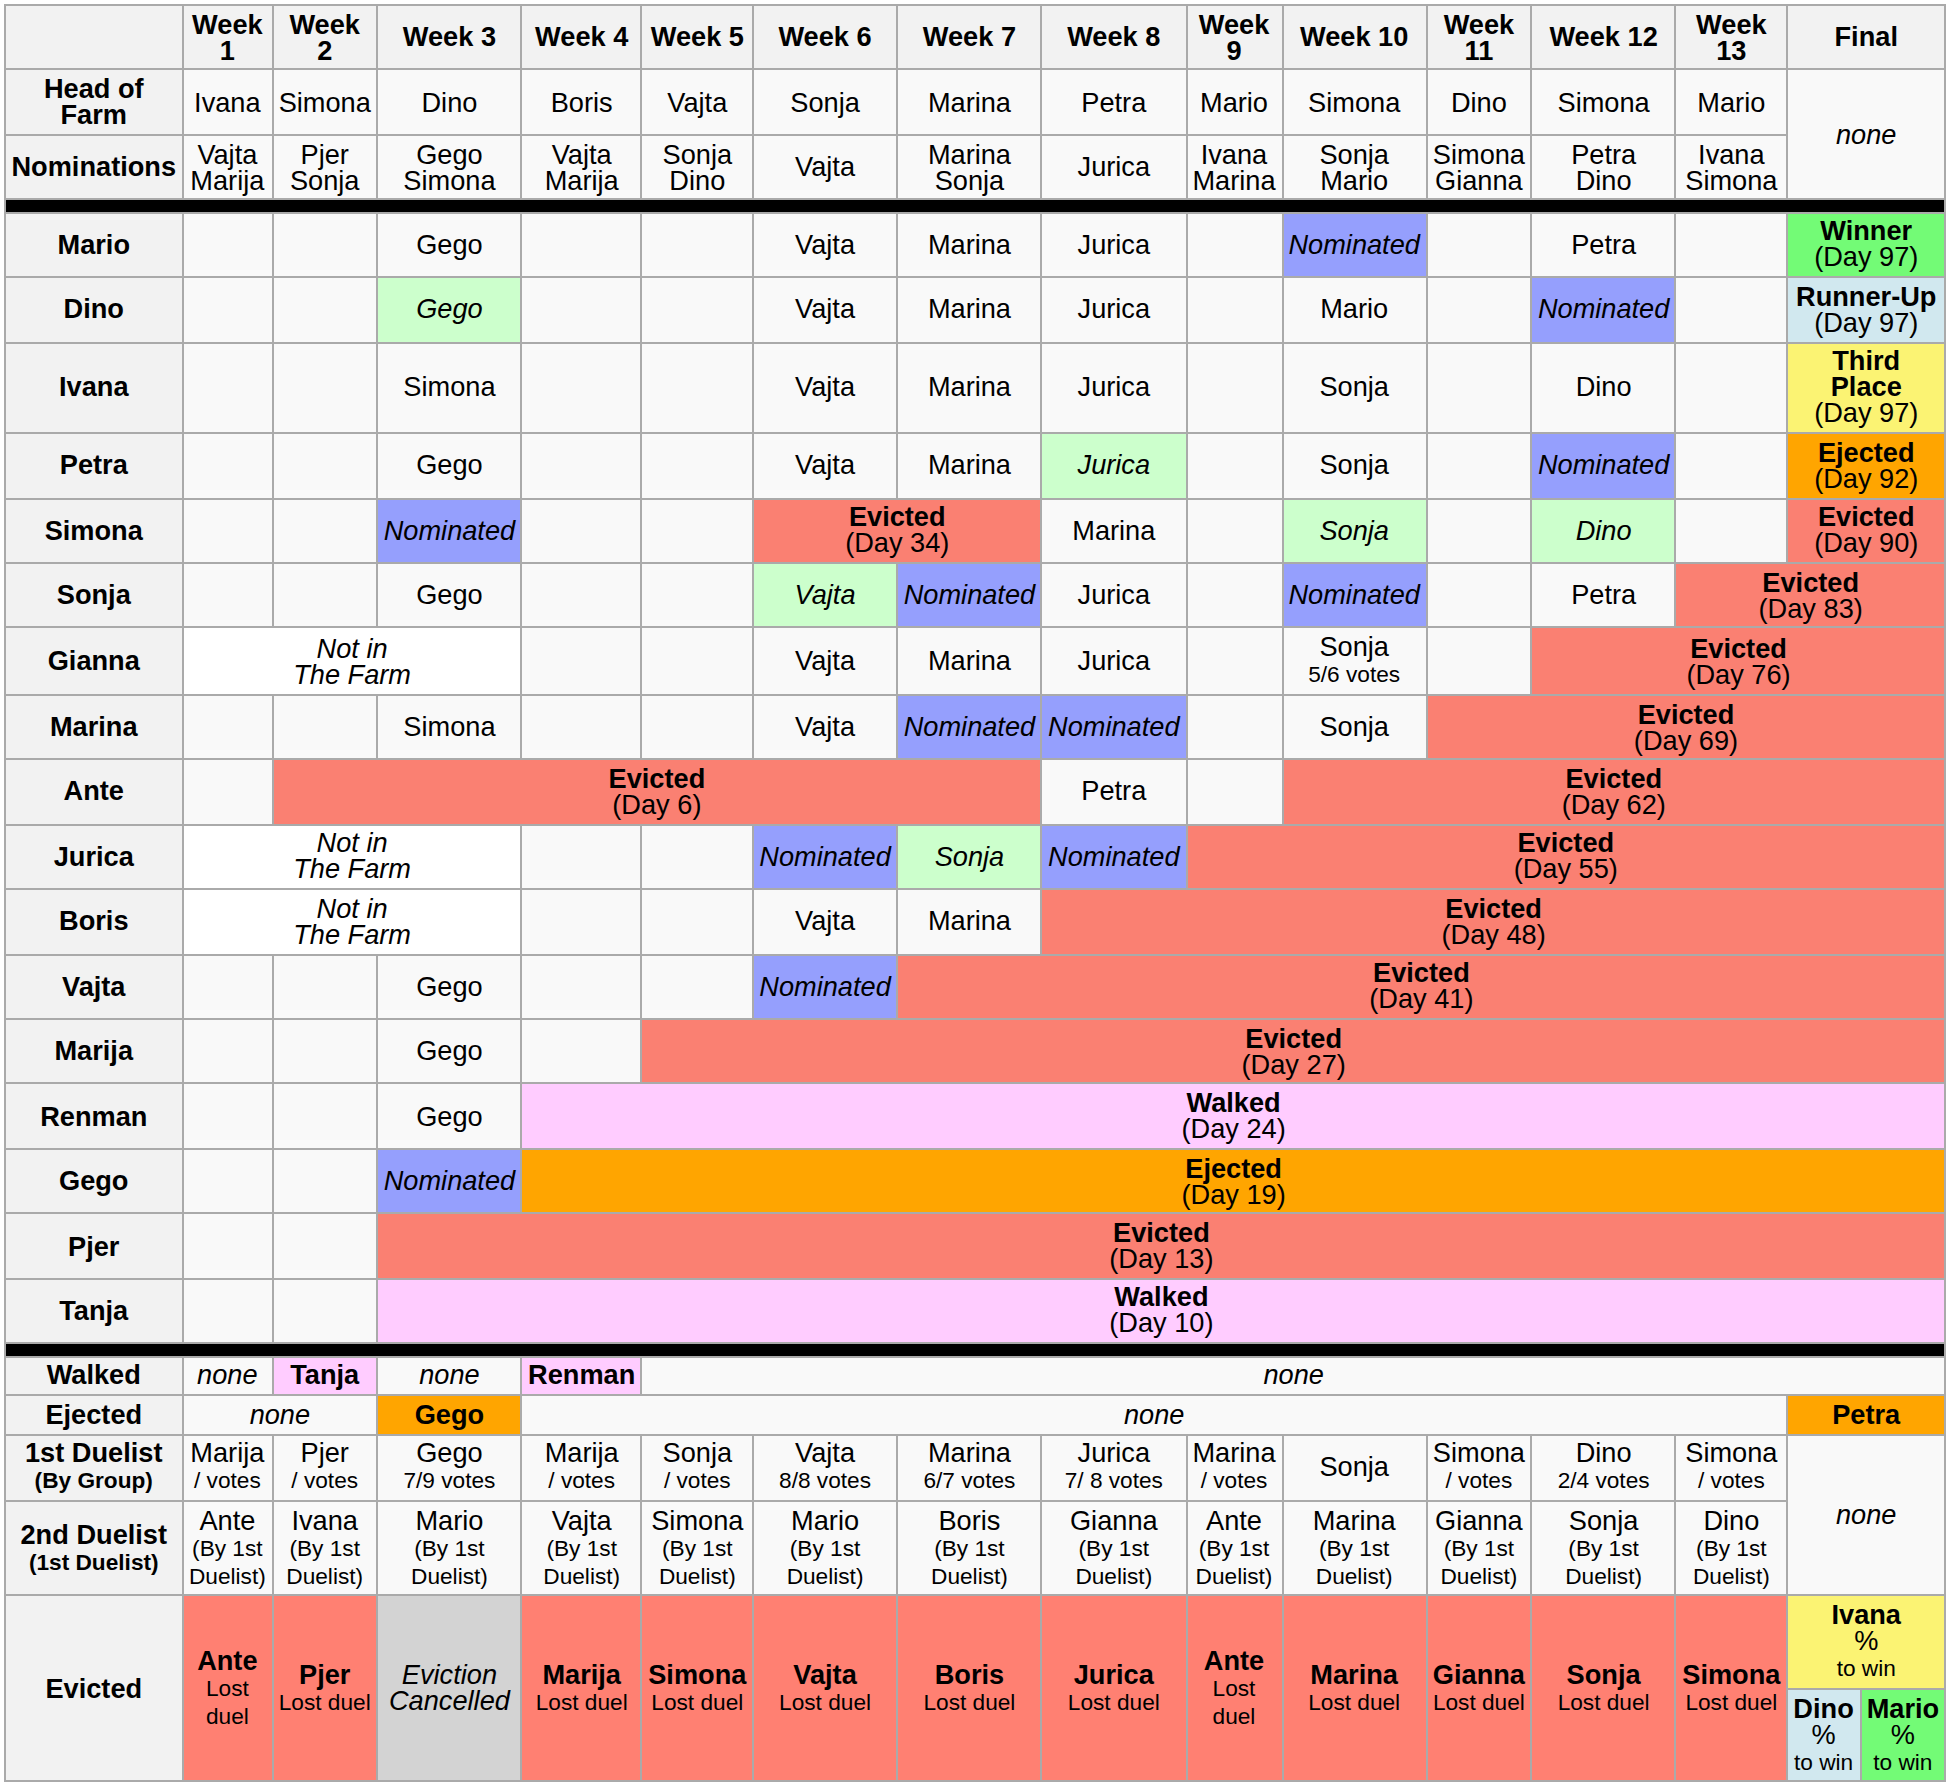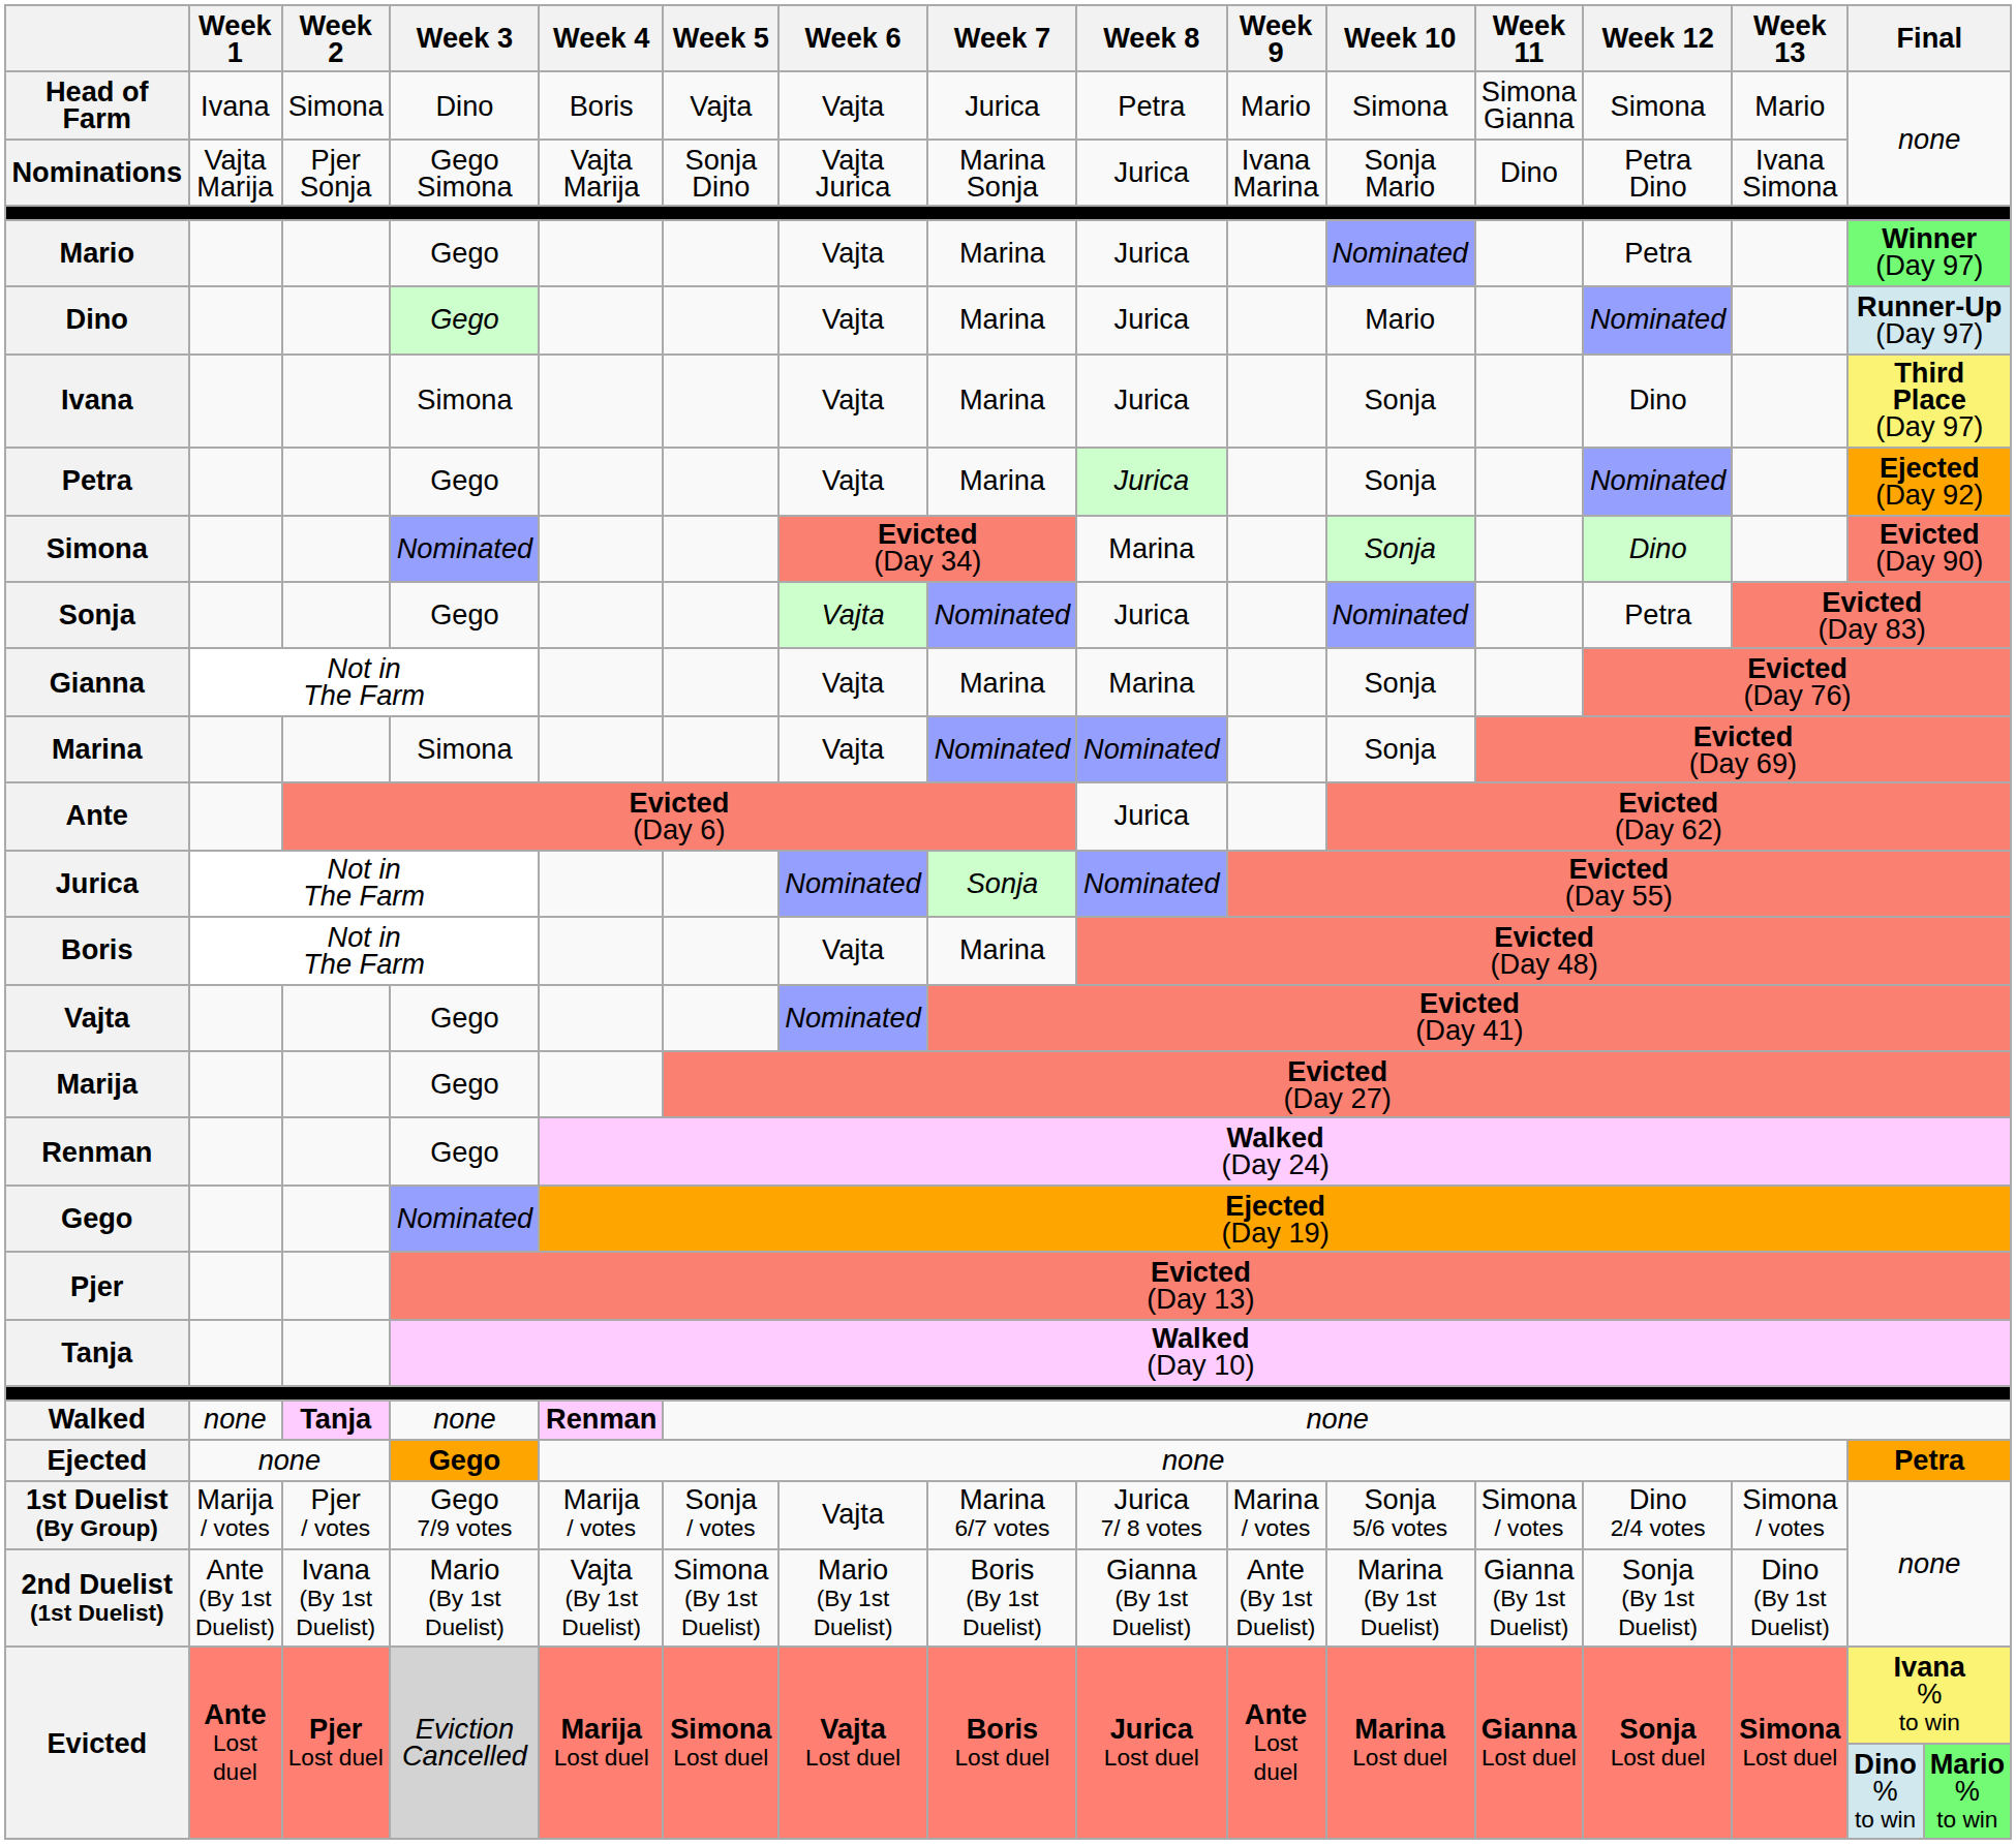Head of Farm | Week 6: Sonja -> Vajta
Head of Farm | Week 7: Marina -> Jurica
Head of Farm | Week 11: Dino -> Simona Gianna
Nominations | Week 6: Vajta -> Vajta Jurica
Nominations | Week 11: Simona Gianna -> Dino
Gianna | Week 8: Jurica -> Marina
Gianna | Week 10: Sonja 5/6 votes -> Sonja
Ante | Week 8: Petra -> Jurica
1st Duelist (By Group) | Week 6: Vajta 8/8 votes -> Vajta
1st Duelist (By Group) | Week 10: Sonja -> Sonja 5/6 votes
